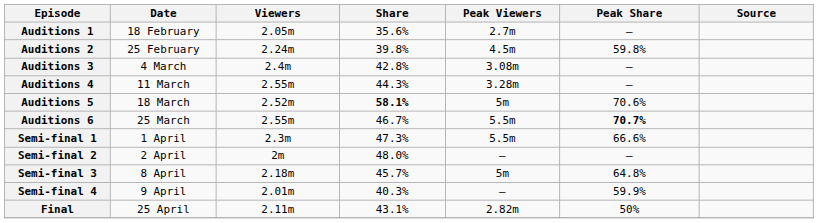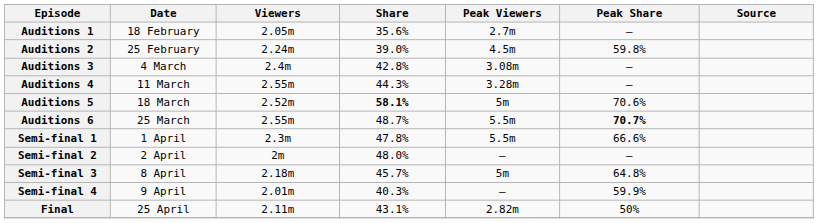Auditions 2 | Share: 39.8% -> 39.0%
Auditions 6 | Share: 46.7% -> 48.7%
Semi-final 1 | Share: 47.3% -> 47.8%
